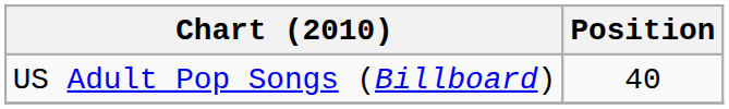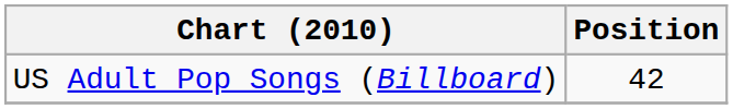US Adult Pop Songs (Billboard) | Position: 40 -> 42
